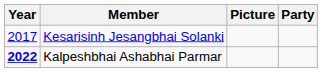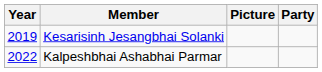Kesarisinh Jesangbhai Solanki | Year: 2017 -> 2019
Kalpeshbhai Ashabhai Parmar | Year: bold -> normal
